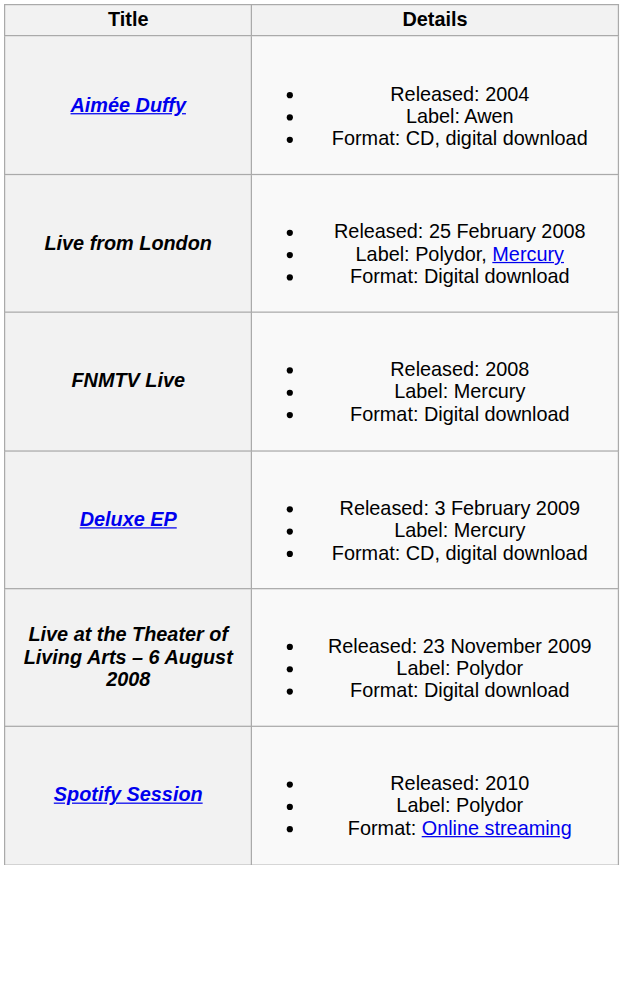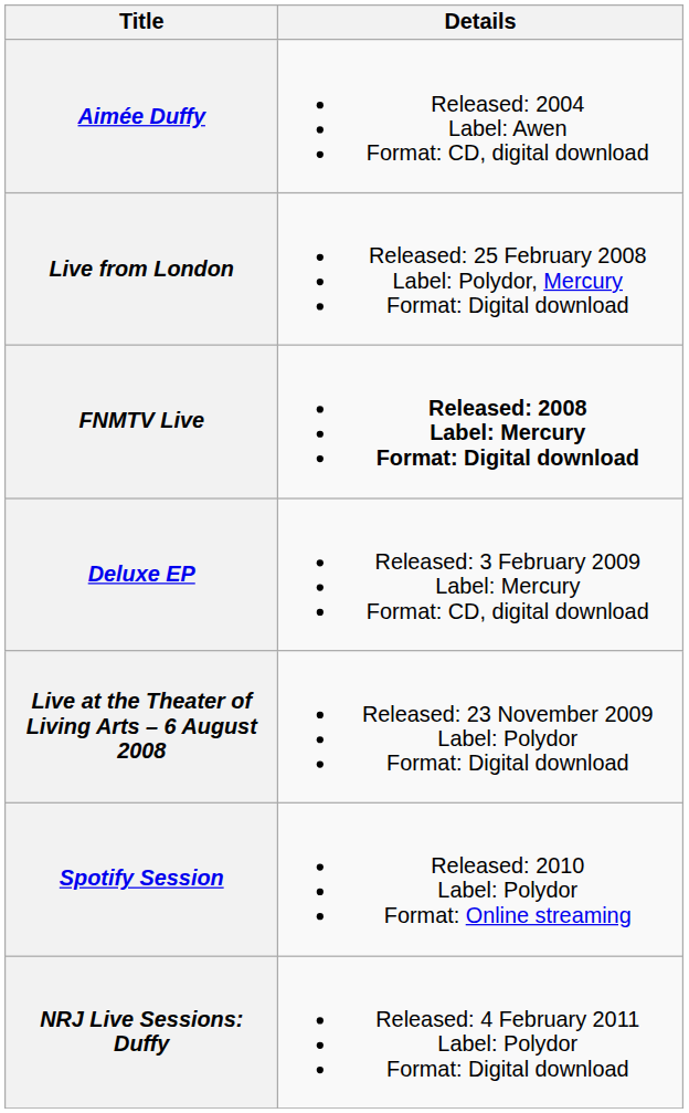FNMTV Live | Details: normal -> bold
+ row: NRJ Live Sessions: Duffy | Released: 4 February 2011 Label: Polydor Format: Digital download
